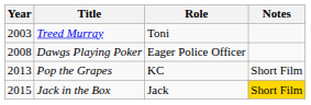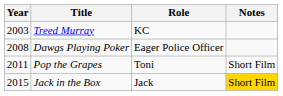Treed Murray | Role: Toni -> KC
Pop the Grapes | Year: 2013 -> 2011
Pop the Grapes | Role: KC -> Toni
